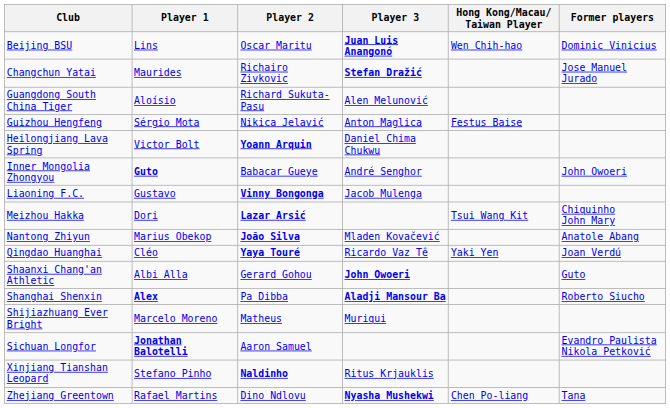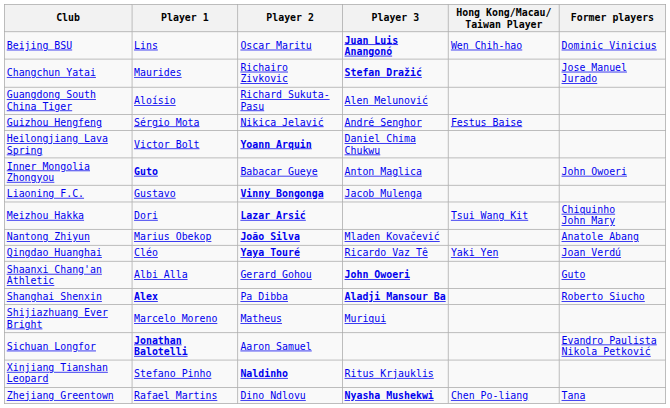Guizhou Hengfeng | Player 3: Anton Maglica -> André Senghor
Inner Mongolia Zhongyou | Player 3: André Senghor -> Anton Maglica
